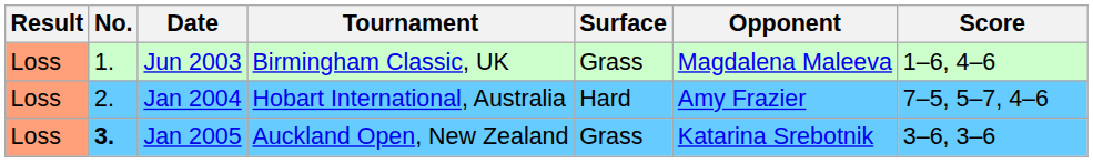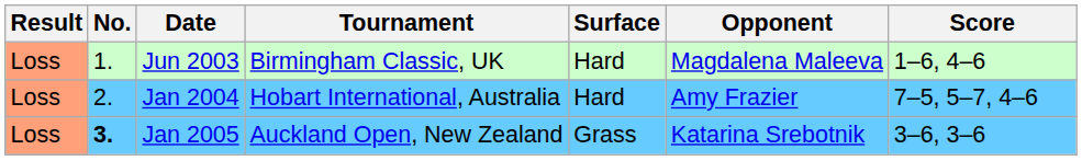Jun 2003 | Surface: Grass -> Hard
